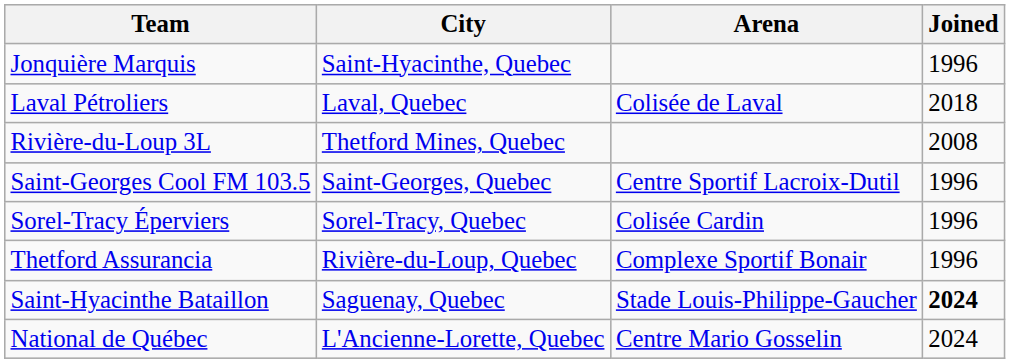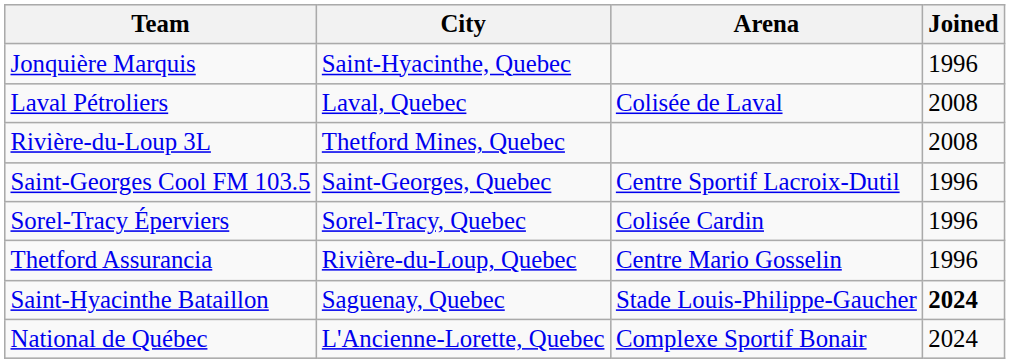Laval Pétroliers | Joined: 2018 -> 2008
Thetford Assurancia | Arena: Complexe Sportif Bonair -> Centre Mario Gosselin
National de Québec | Arena: Centre Mario Gosselin -> Complexe Sportif Bonair
